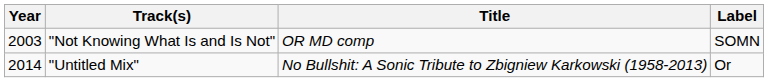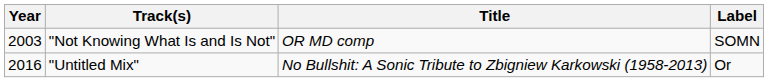"Untitled Mix" | Year: 2014 -> 2016
